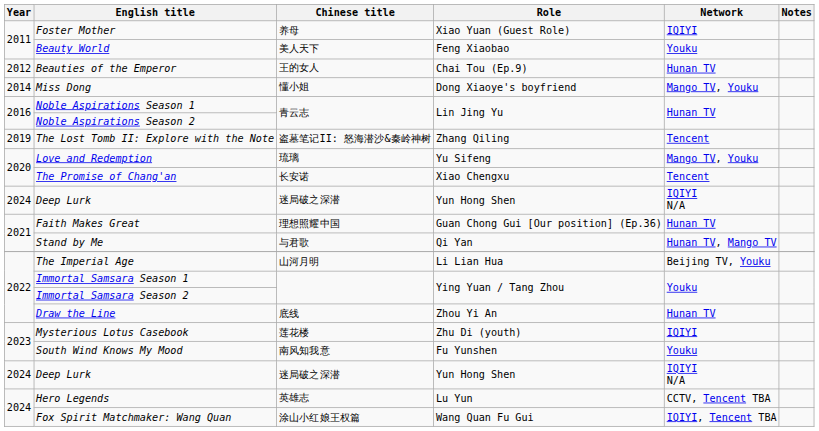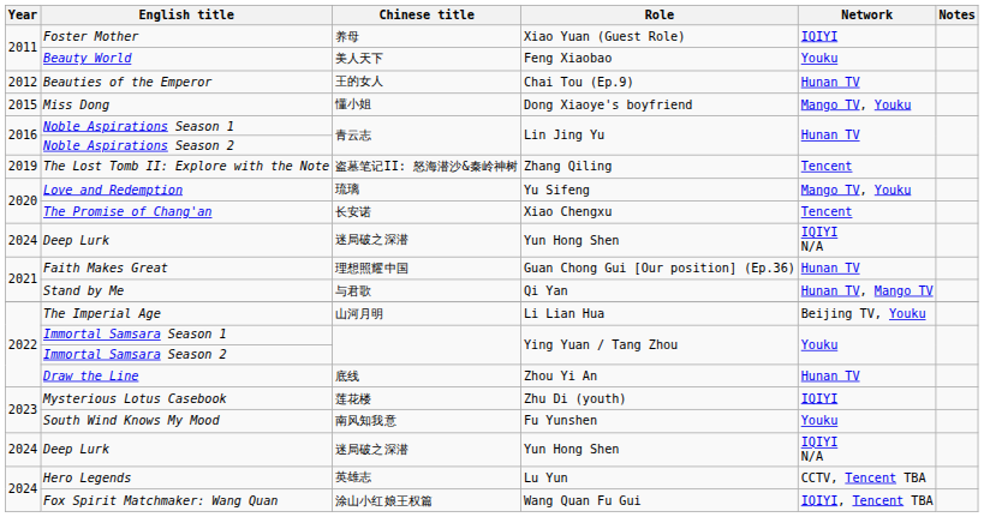Miss Dong | Year: 2014 -> 2015
